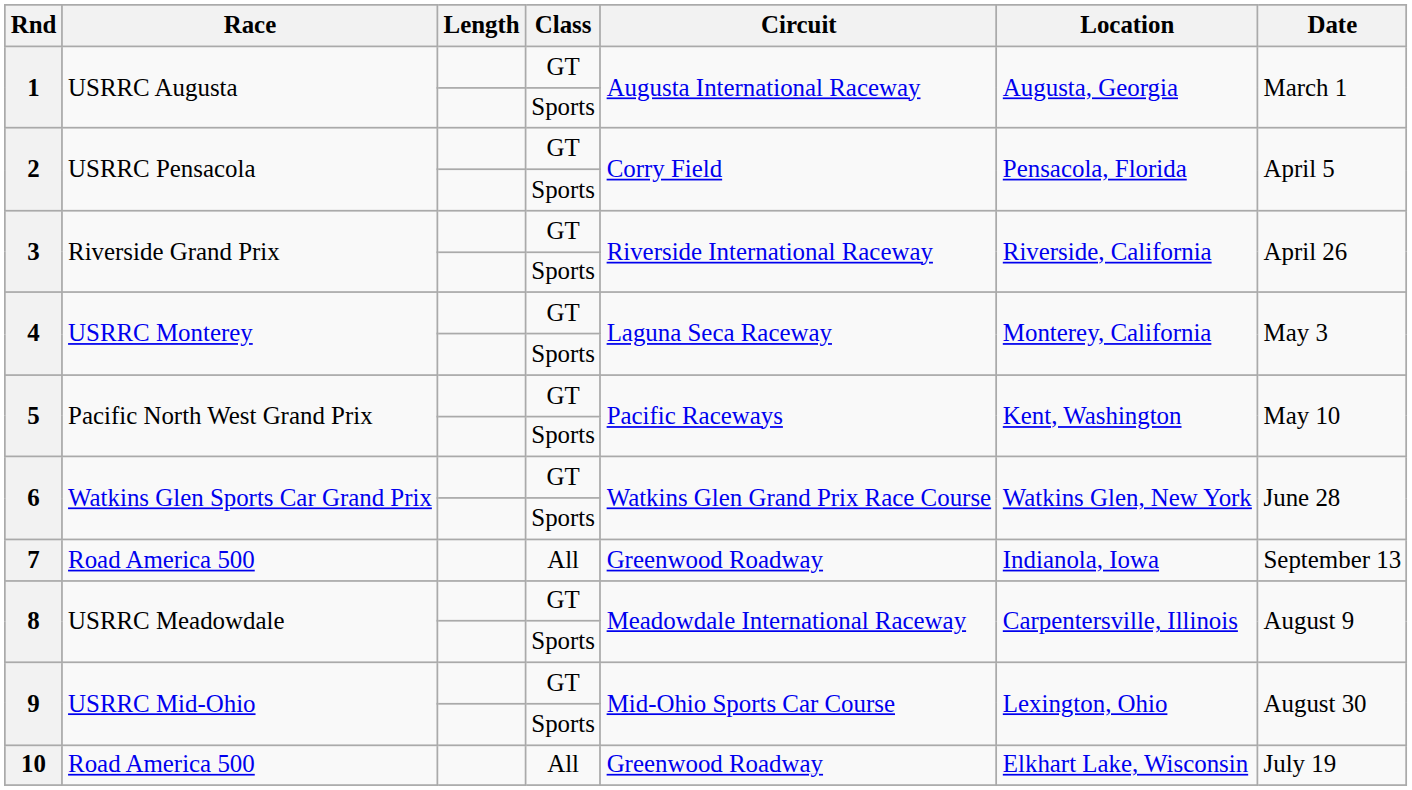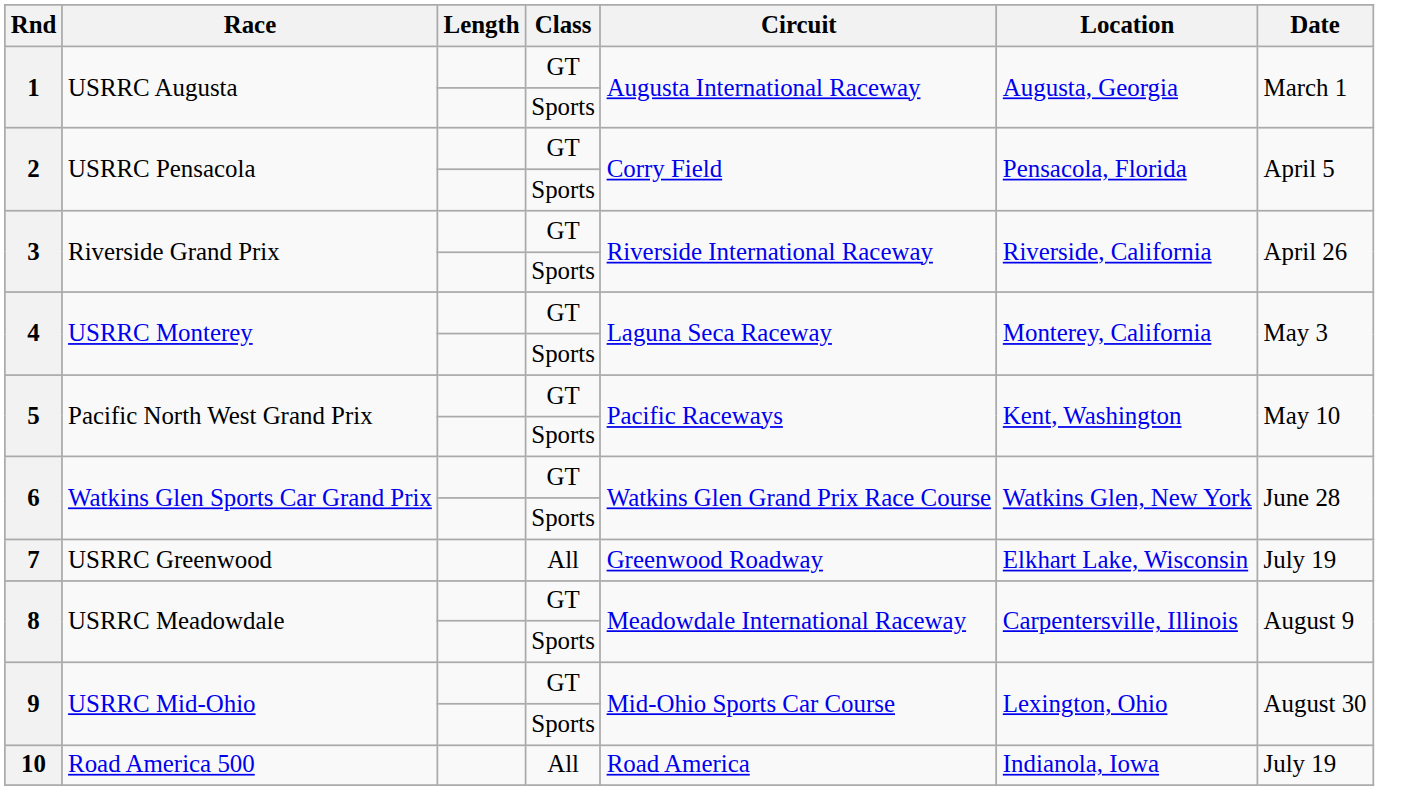7 | Race: Road America 500 -> USRRC Greenwood
7 | Location: Indianola, Iowa -> Elkhart Lake, Wisconsin
7 | Date: September 13 -> July 19
10 | Circuit: Greenwood Roadway -> Road America
10 | Location: Elkhart Lake, Wisconsin -> Indianola, Iowa
